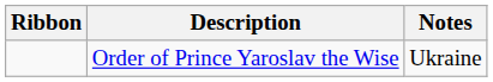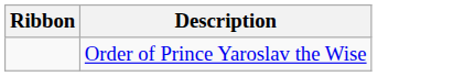- column: Notes | Ukraine
